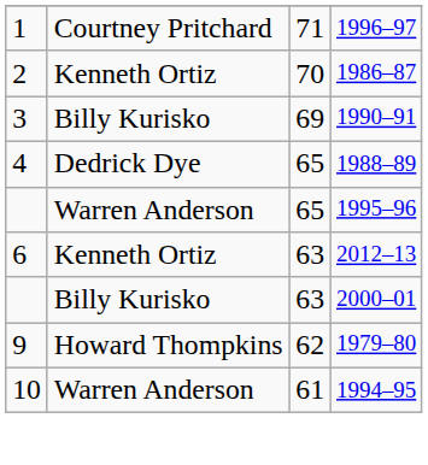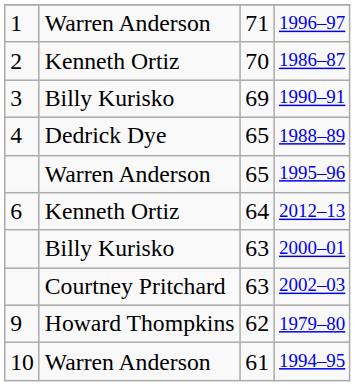1996–97 | column 2: Courtney Pritchard -> Warren Anderson
2012–13 | column 3: 63 -> 64
+ row: Courtney Pritchard | 63 | 2002–03
